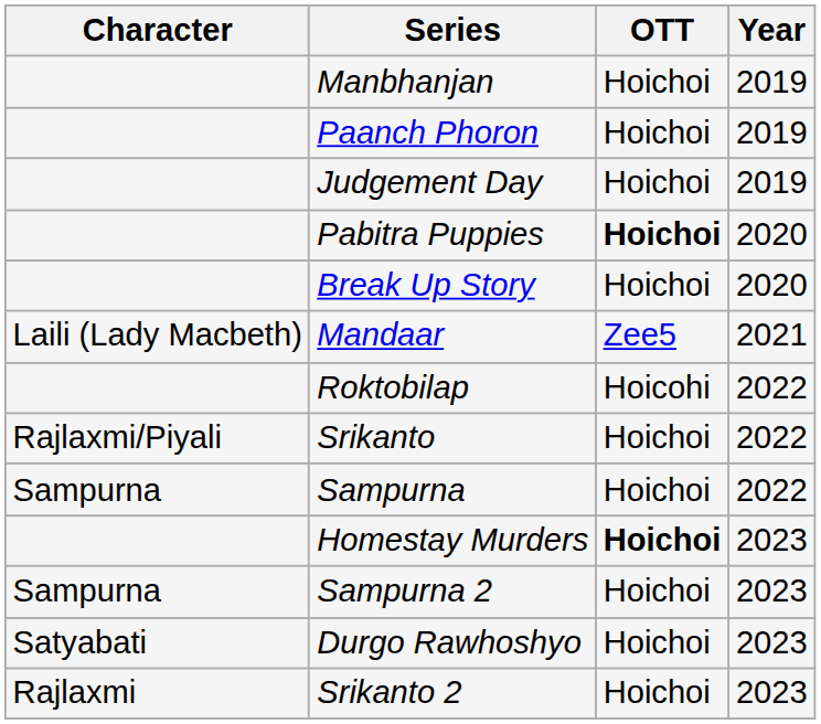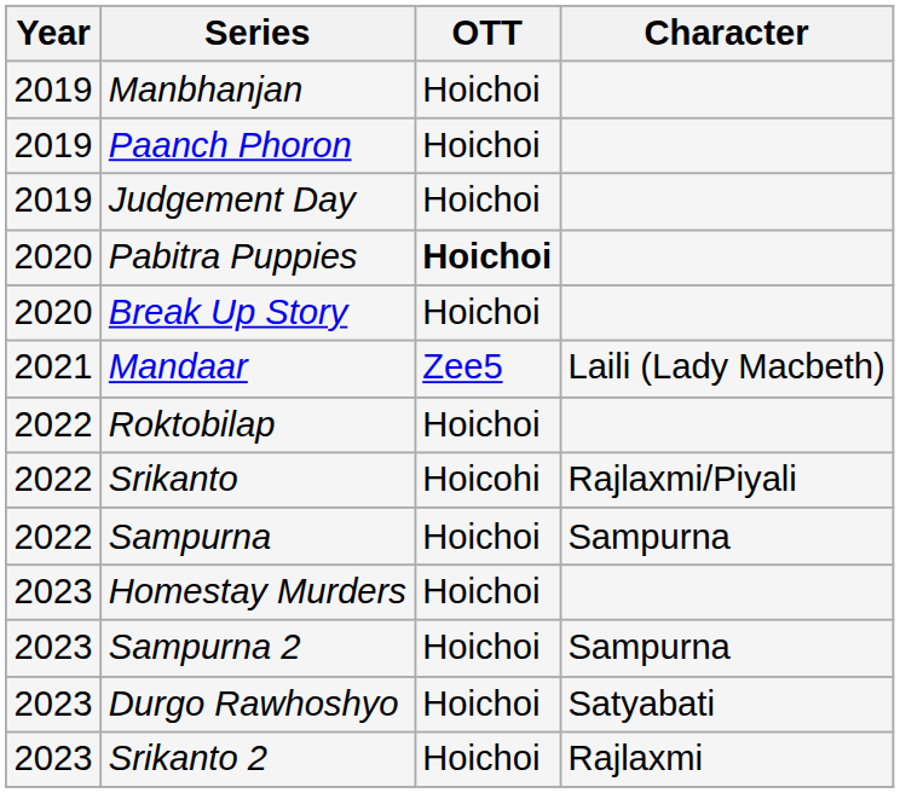columns swapped: Year <-> Character
Roktobilap | OTT: Hoicohi -> Hoichoi
Srikanto | OTT: Hoichoi -> Hoicohi
Homestay Murders | OTT: bold -> normal
